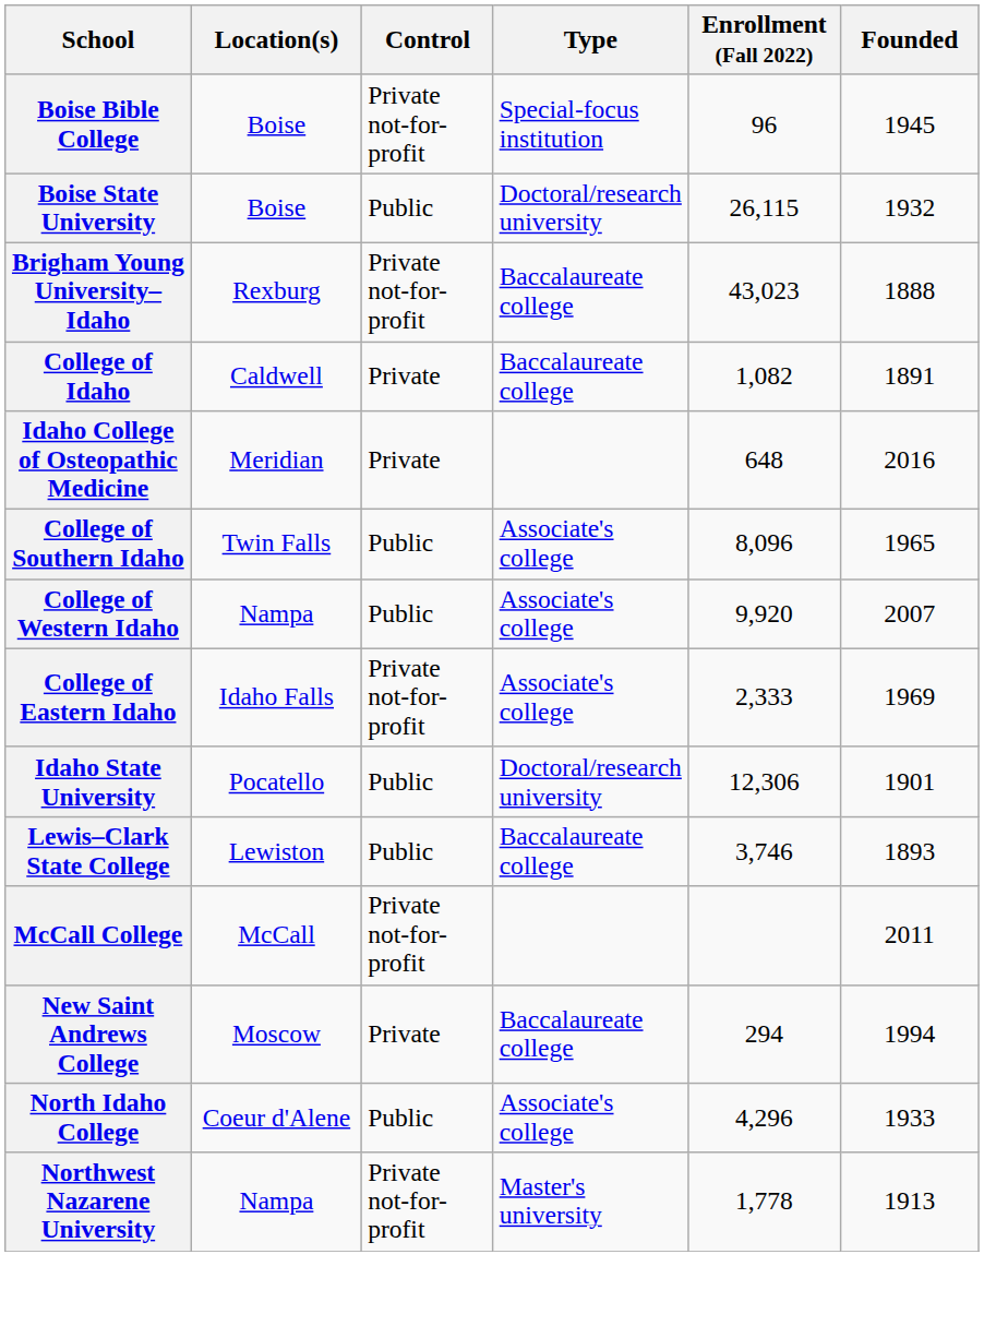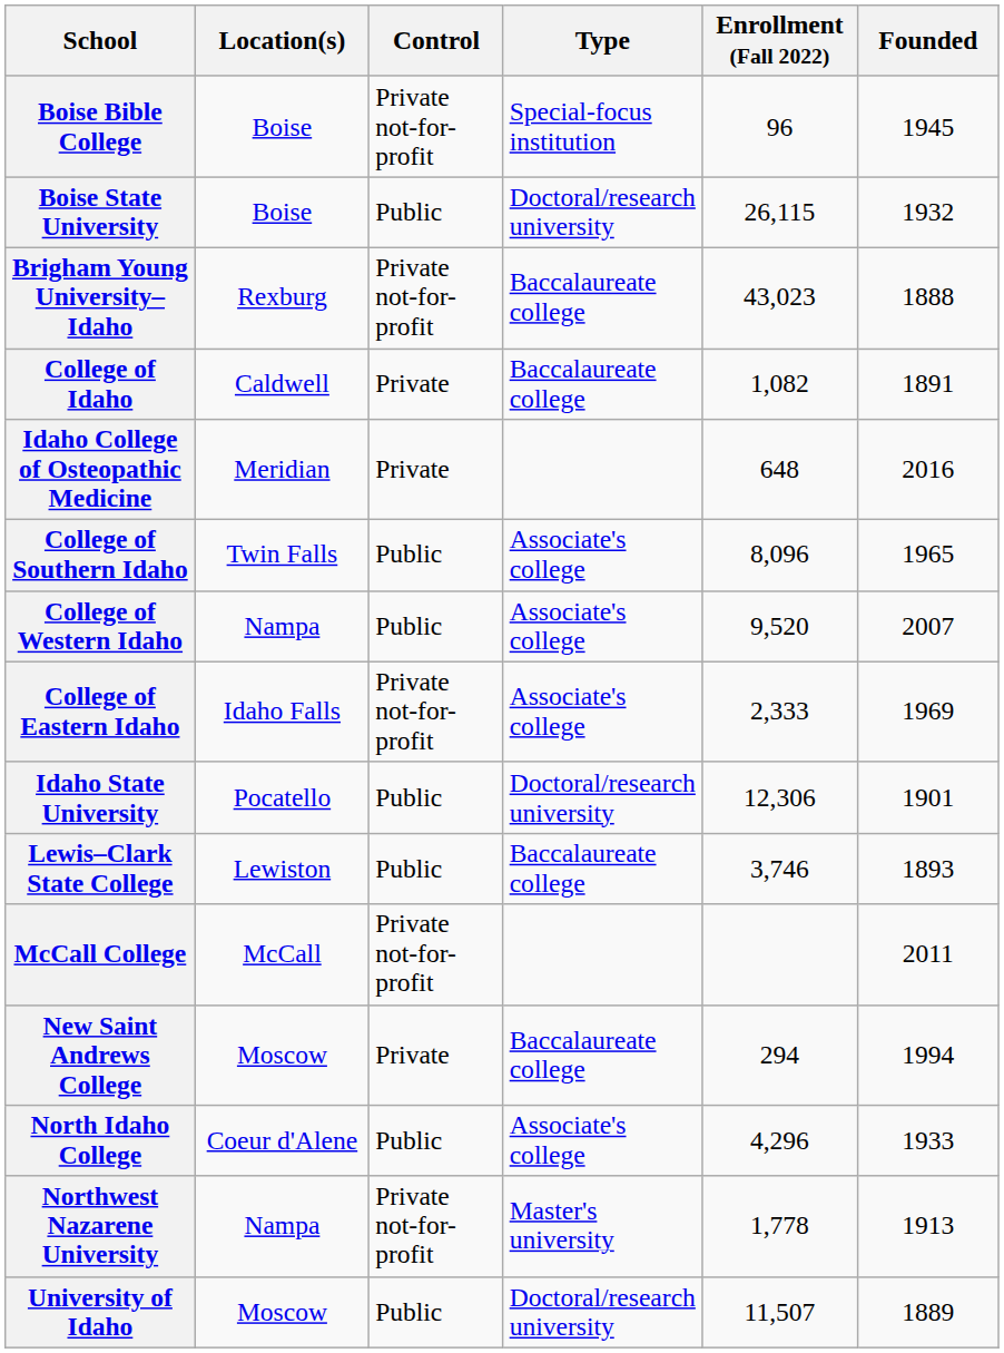College of Western Idaho | Enrollment (Fall 2022): 9,920 -> 9,520
+ row: University of Idaho | Moscow | Public | Doctoral/research university | 11,507 | 1889
